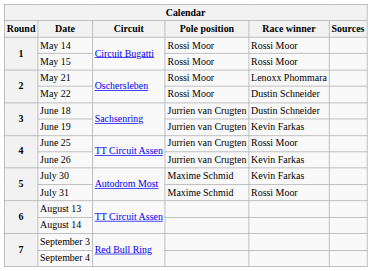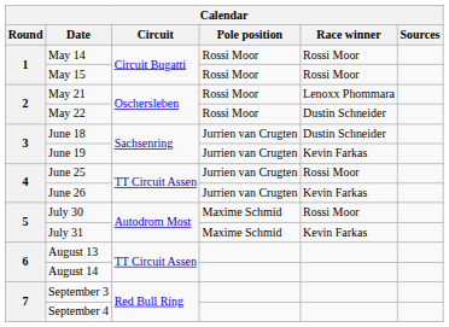July 30 | Race winner: Kevin Farkas -> Rossi Moor
July 31 | Race winner: Rossi Moor -> Kevin Farkas
